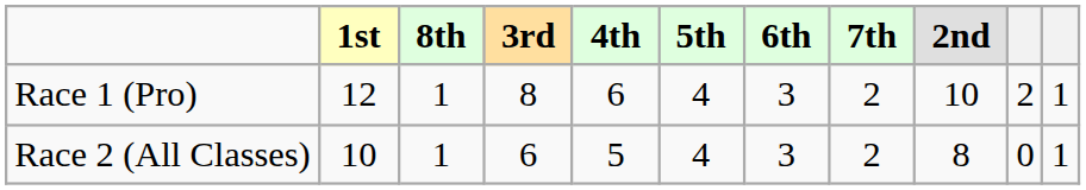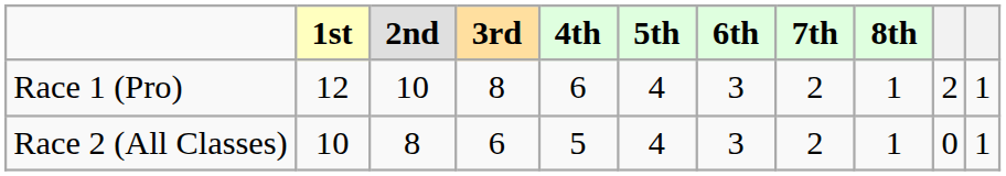columns swapped: 2nd <-> 8th
